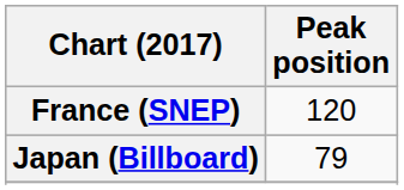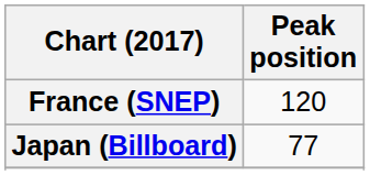Japan (Billboard) | Peak position: 79 -> 77
